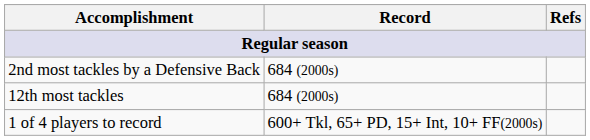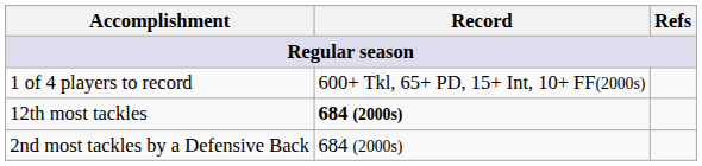rows swapped: 2nd most tackles by a Defensive Back <-> 1 of 4 players to record
12th most tackles | Record: normal -> bold
